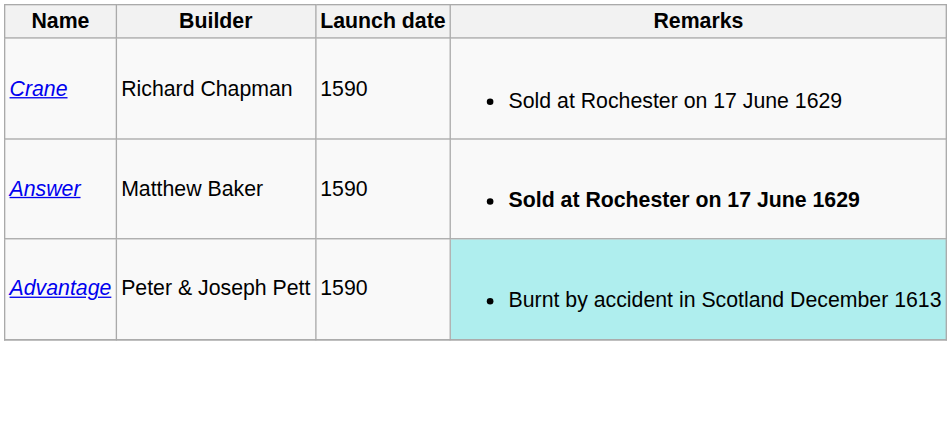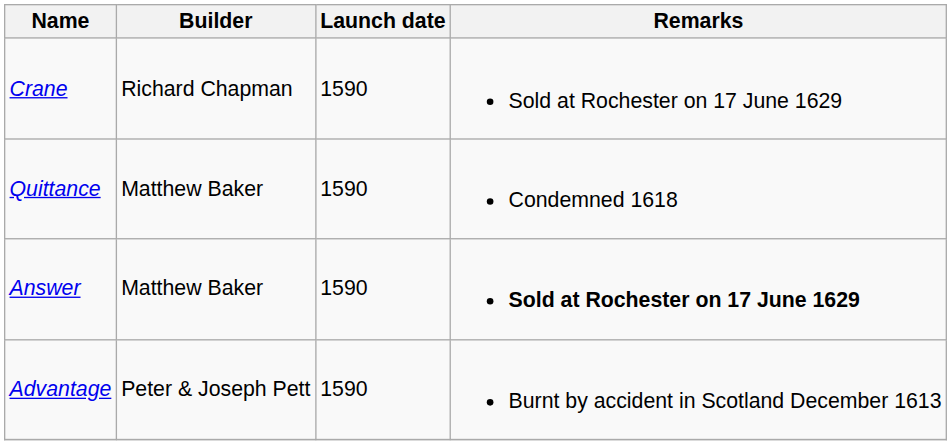+ row: Quittance | Matthew Baker | 1590 | Condemned 1618
Advantage | Remarks: paleturquoise background -> no background
